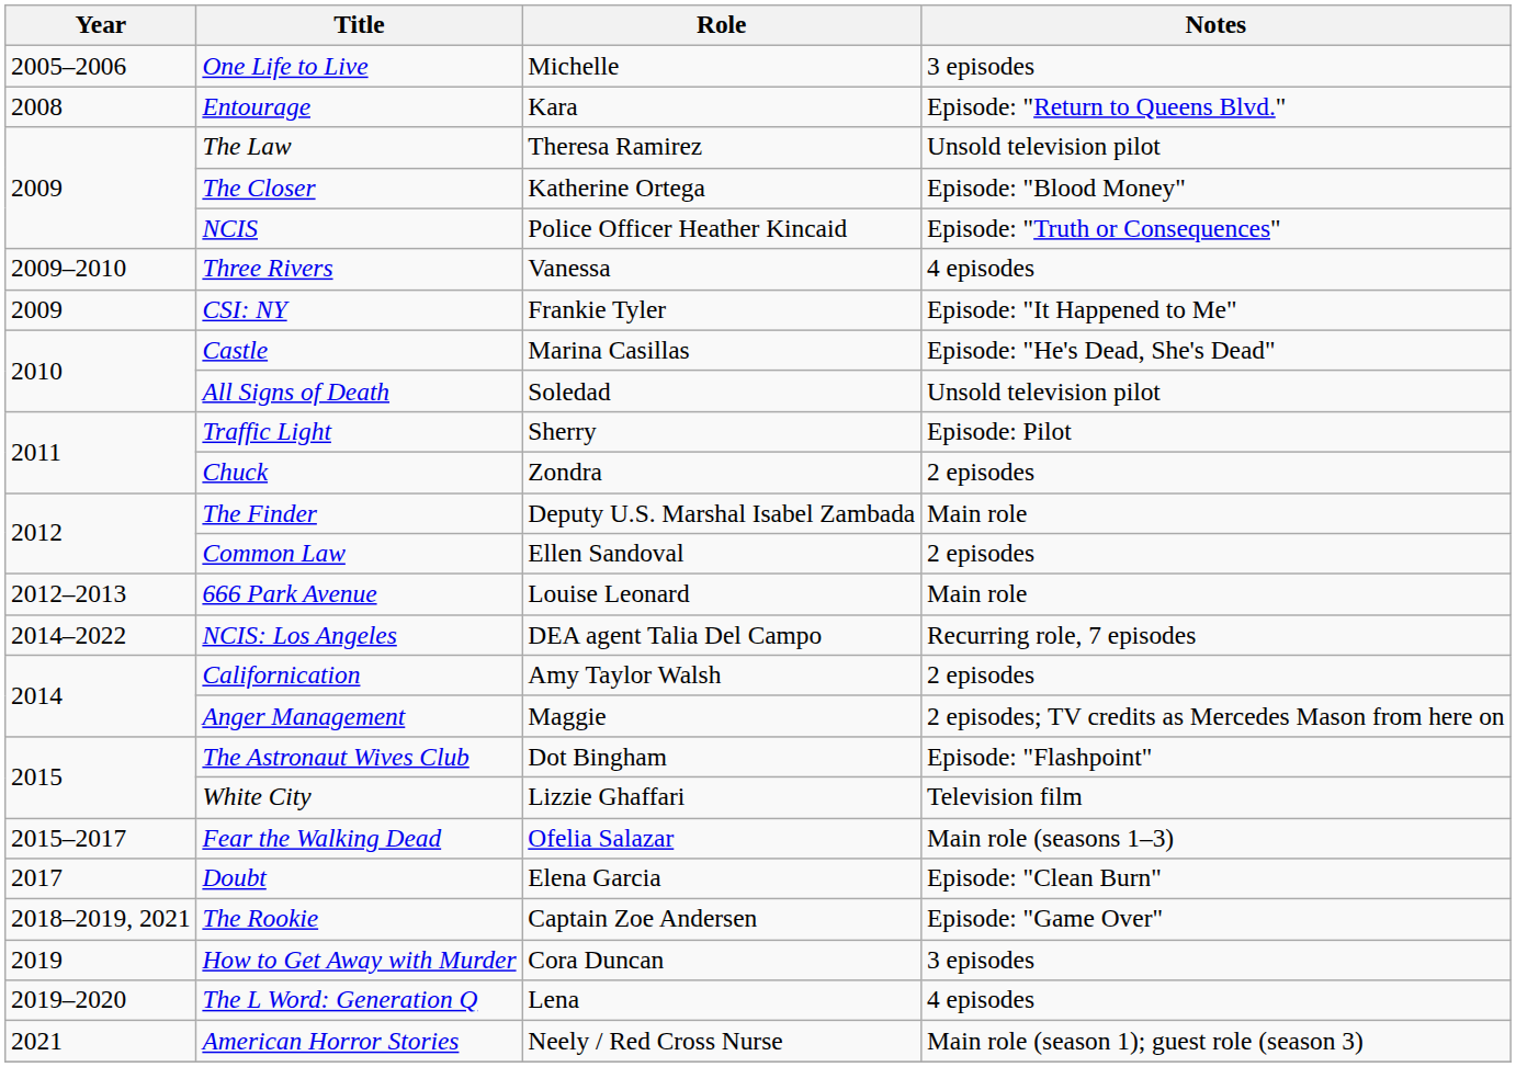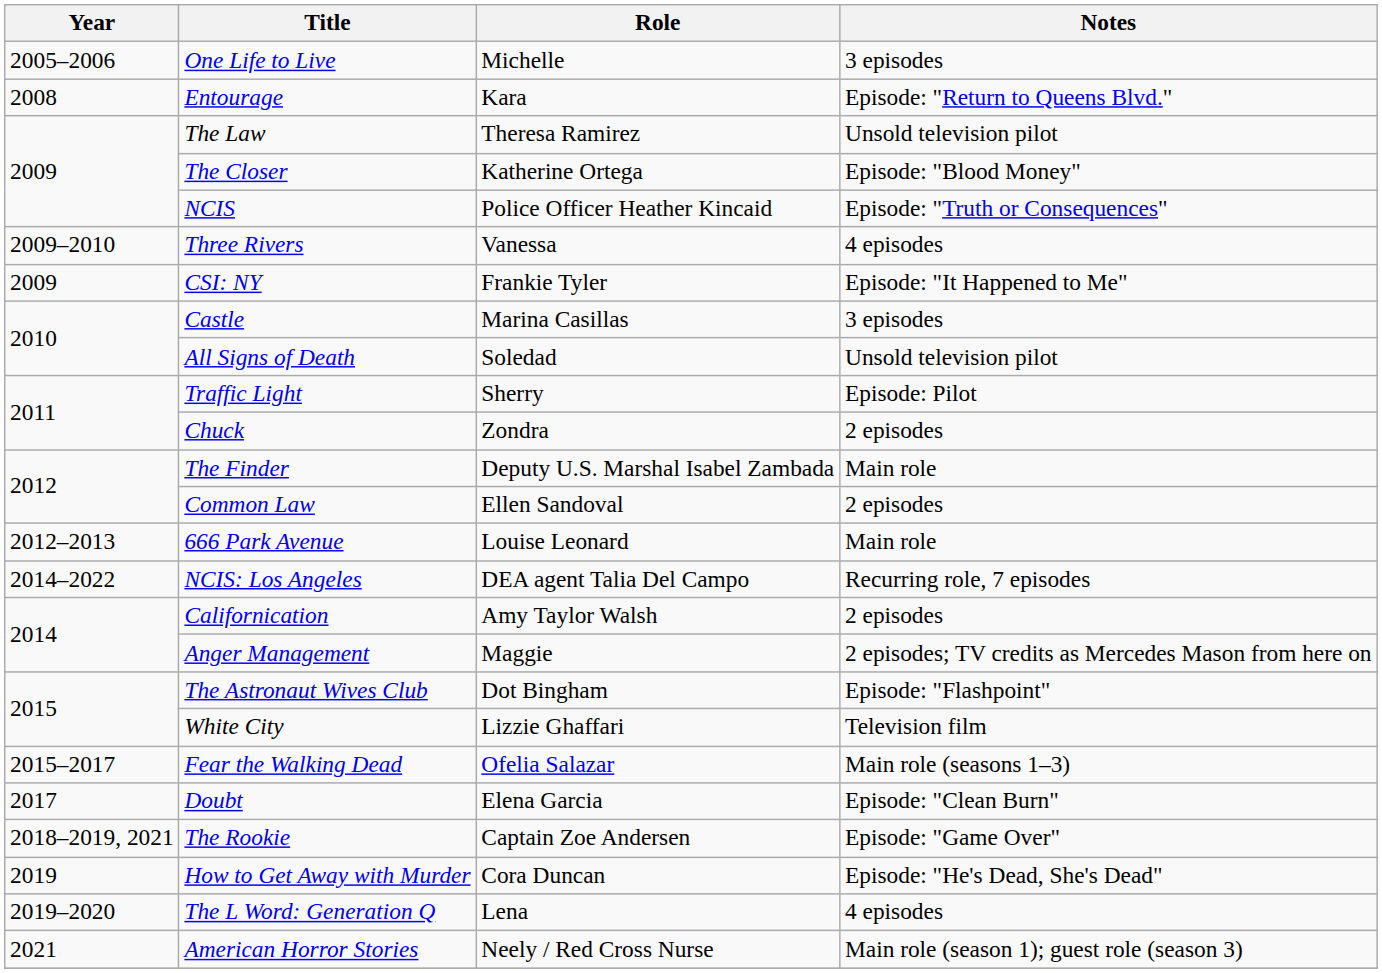Castle | Notes: Episode: "He's Dead, She's Dead" -> 3 episodes
How to Get Away with Murder | Notes: 3 episodes -> Episode: "He's Dead, She's Dead"
